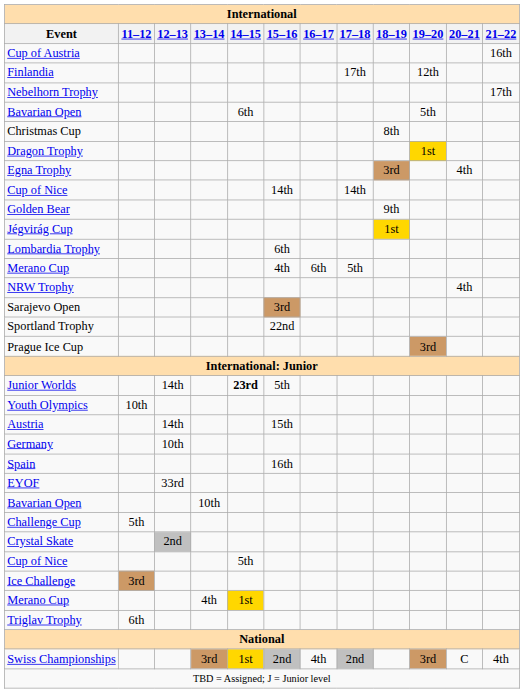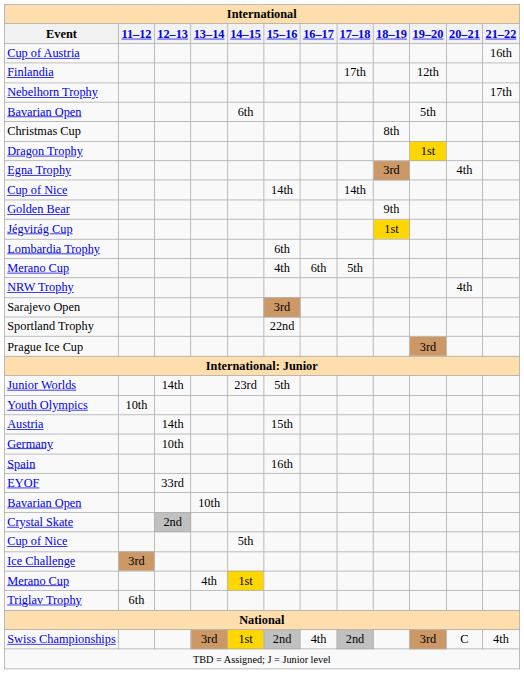Junior Worlds | 14–15: bold -> normal
- row: Challenge Cup | 5th
